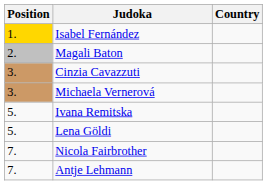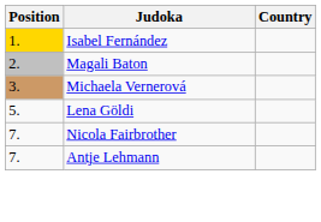- row: 3. | Cinzia Cavazzuti
- row: 5. | Ivana Remitska
